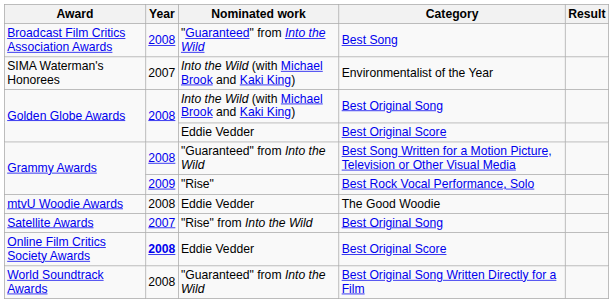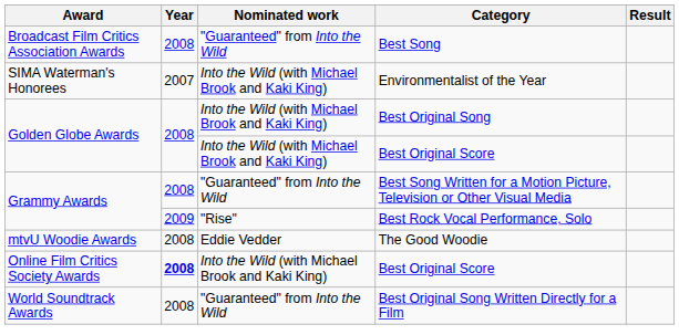Golden Globe Awards / Best Original Score | Nominated work: Eddie Vedder -> Into the Wild (with Michael Brook and Kaki King)
- row: Satellite Awards | 2007 | "Rise" from Into the Wild | Best Original Song
Online Film Critics Society Awards | Nominated work: Eddie Vedder -> Into the Wild (with Michael Brook and Kaki King)
